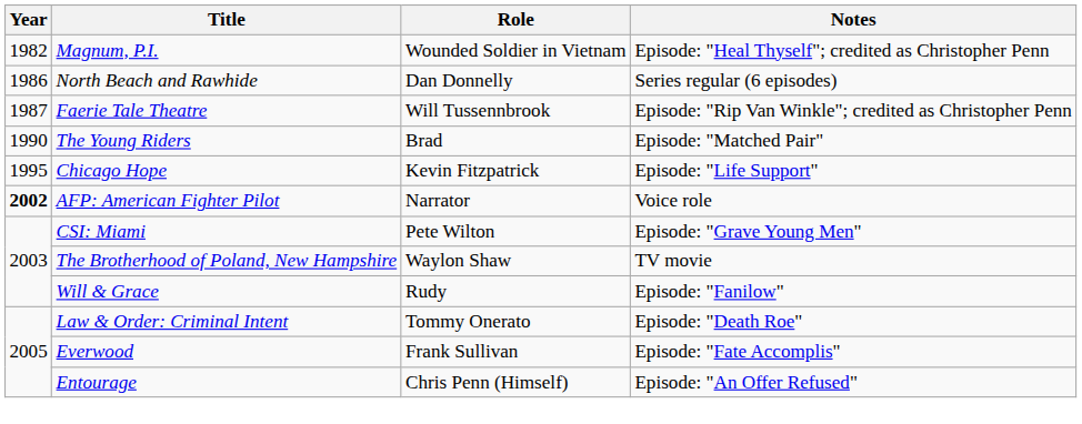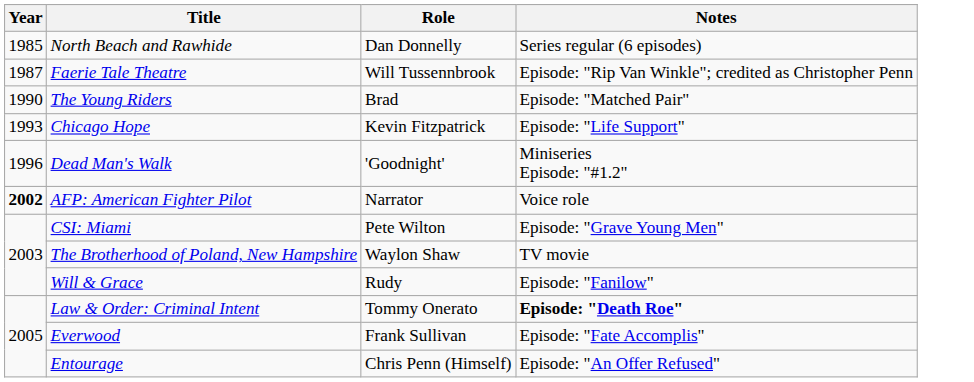- row: 1982 | Magnum, P.I. | Wounded Soldier in Vietnam | Episode: "Heal Thyself"; credited as Christopher Penn
North Beach and Rawhide | Year: 1986 -> 1985
Chicago Hope | Year: 1995 -> 1993
+ row: 1996 | Dead Man's Walk | 'Goodnight' | Miniseries Episode: "#1.2"
Law & Order: Criminal Intent | Notes: normal -> bold
